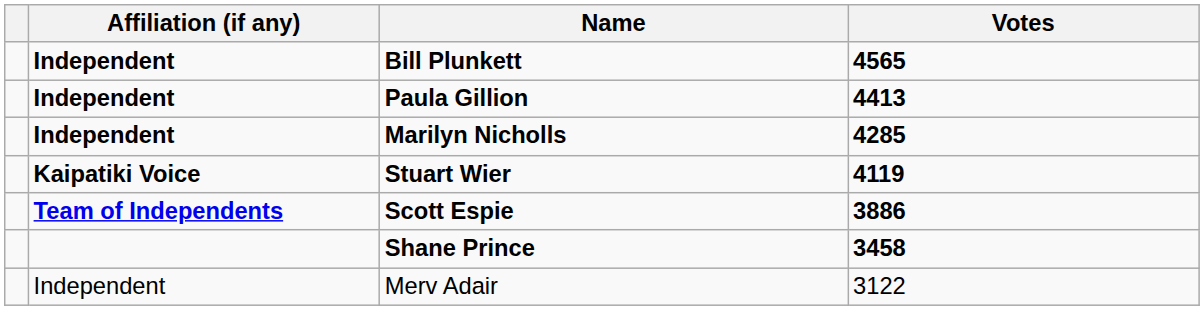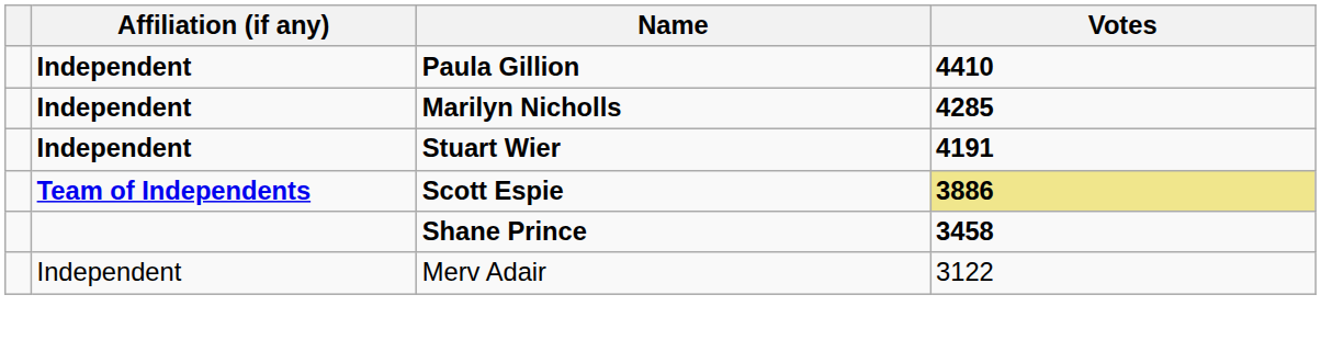- row: Independent | Bill Plunkett | 4565
Paula Gillion | Votes: 4413 -> 4410
Stuart Wier | Affiliation (if any): Kaipatiki Voice -> Independent
Stuart Wier | Votes: 4119 -> 4191
Scott Espie | Votes: no background -> khaki background
